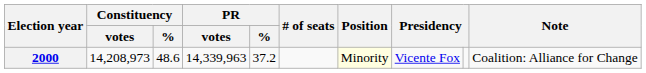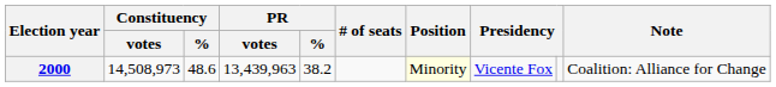2000 | Constituency / votes: 14,208,973 -> 14,508,973
2000 | PR / votes: 14,339,963 -> 13,439,963
2000 | PR / %: 37.2 -> 38.2
